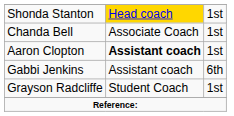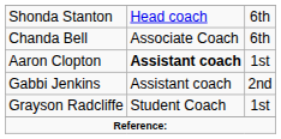Shonda Stanton | column 2: gold background -> no background
Shonda Stanton | column 3: 1st -> 6th
Chanda Bell | column 3: 1st -> 6th
Gabbi Jenkins | column 3: 6th -> 2nd
